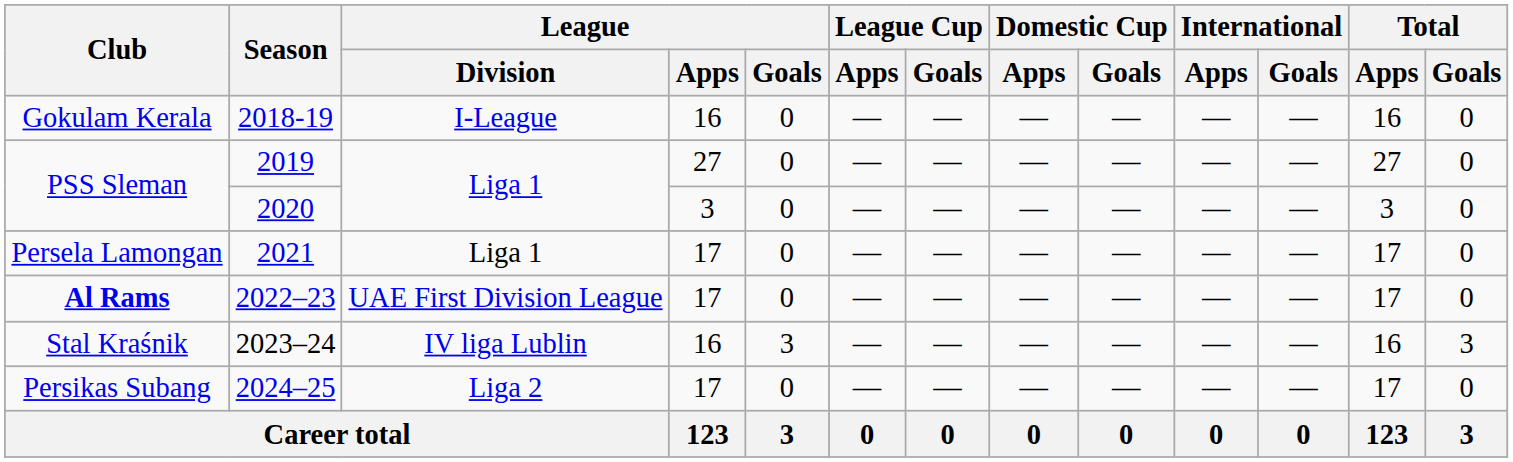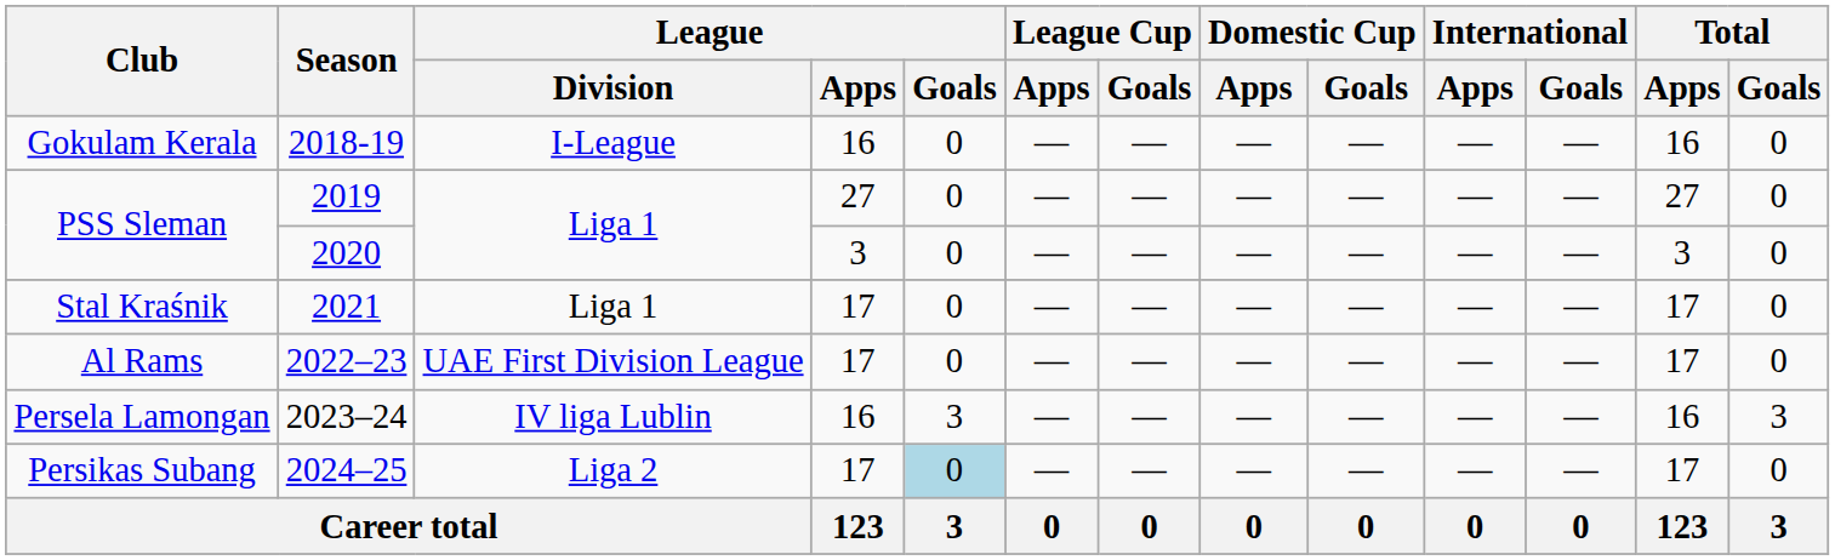2021 | Club: Persela Lamongan -> Stal Kraśnik
2022–23 | Club: bold -> normal
2023–24 | Club: Stal Kraśnik -> Persela Lamongan
2024–25 | League / Goals: no background -> lightblue background
